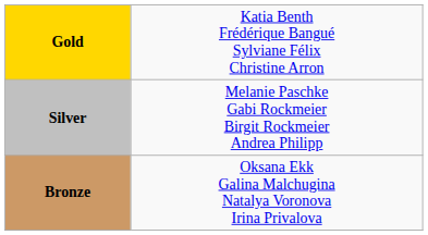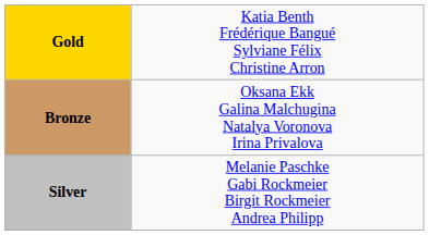rows swapped: Silver <-> Bronze
